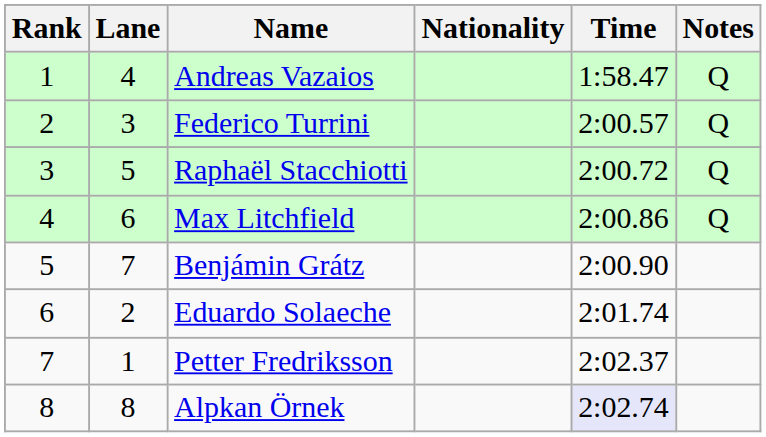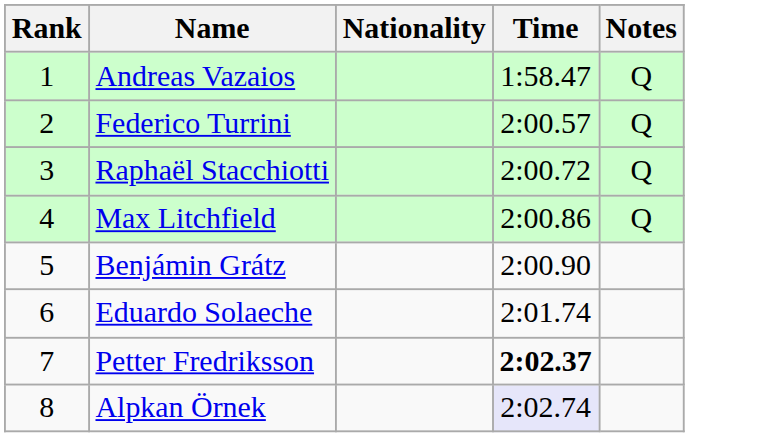- column: Lane | 4 | 3 | 5 | 6 | 7 | 2 | 1 | 8
Petter Fredriksson | Time: normal -> bold
